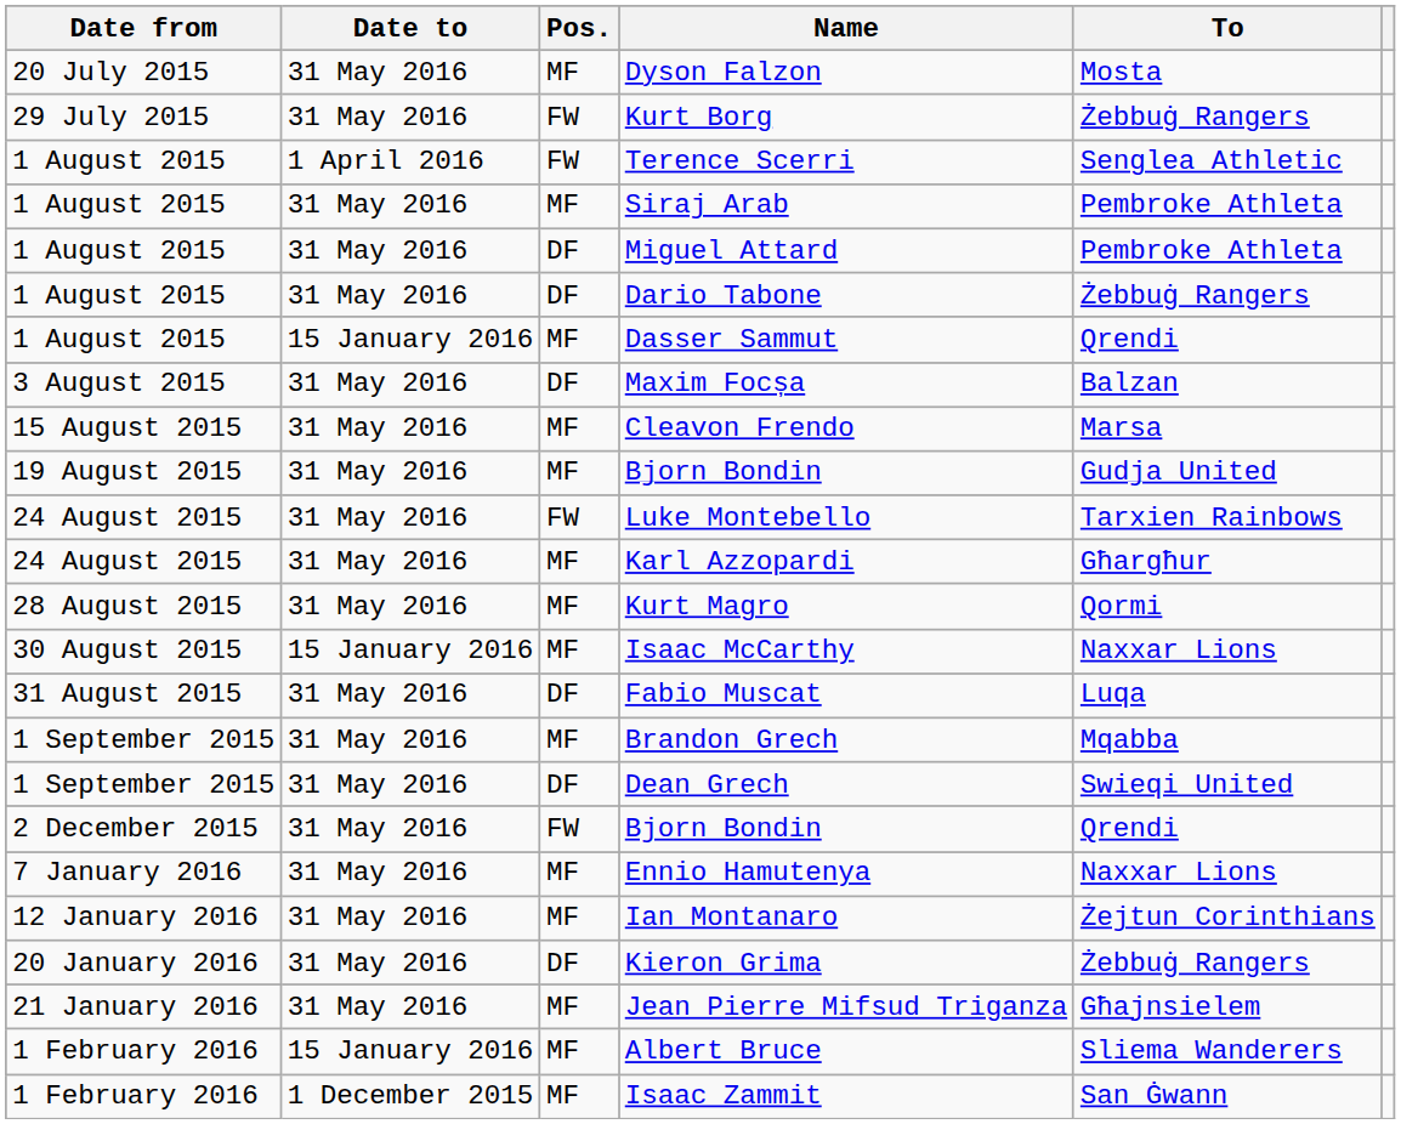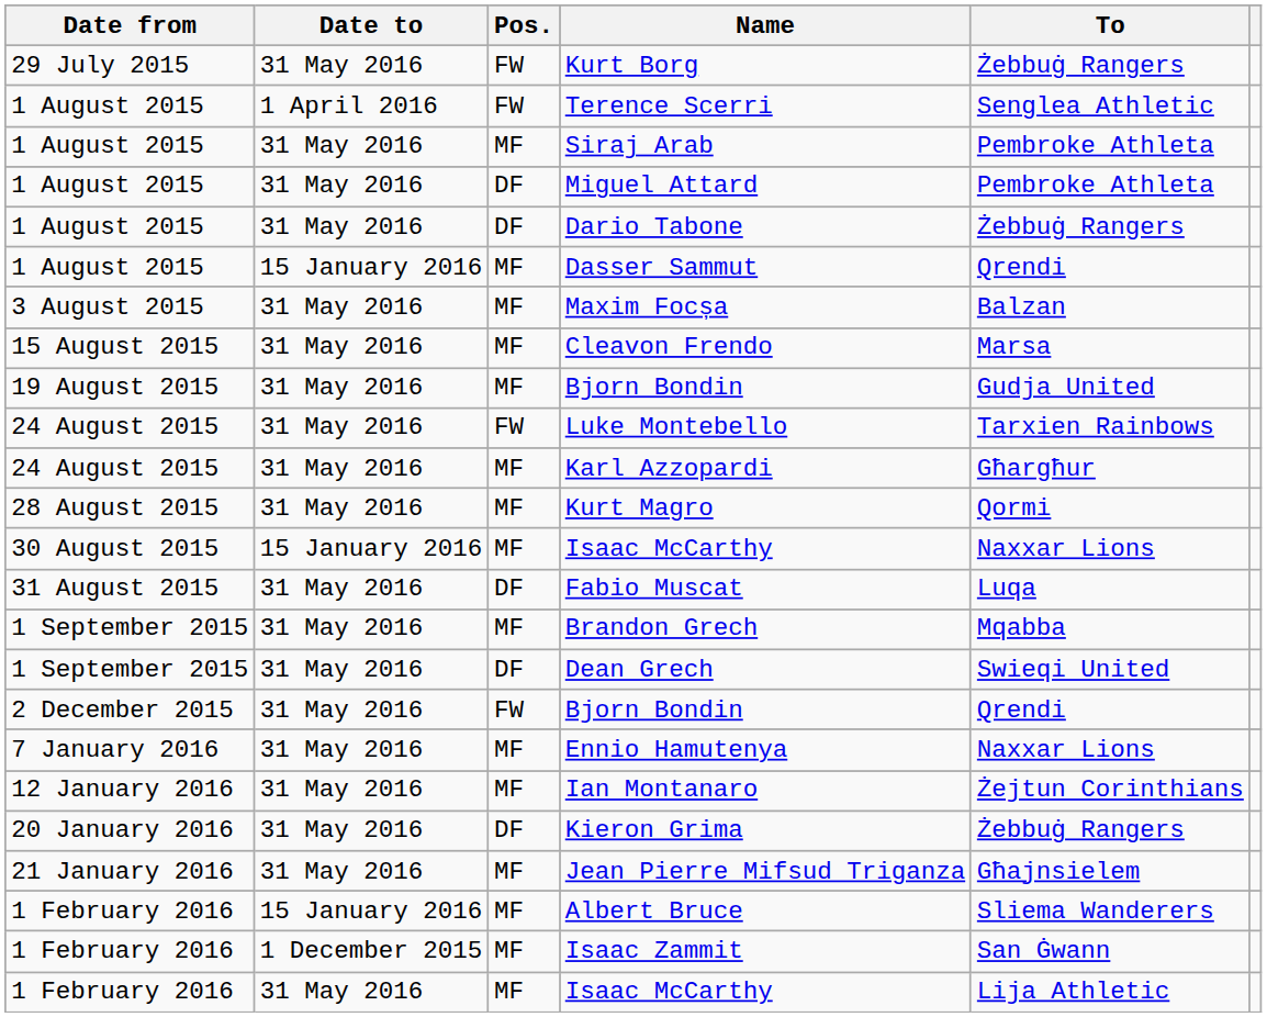- row: 20 July 2015 | 31 May 2016 | MF | Dyson Falzon | Mosta
Maxim Focșa | Pos.: DF -> MF
+ row: 1 February 2016 | 31 May 2016 | MF | Isaac McCarthy | Lija Athletic
